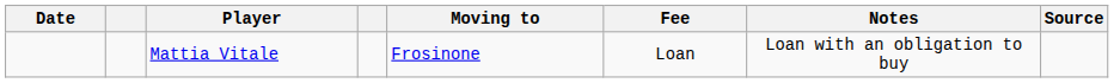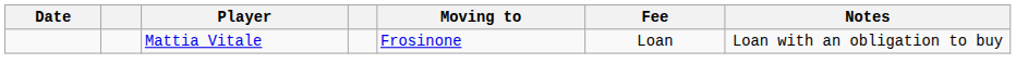- column: Source
